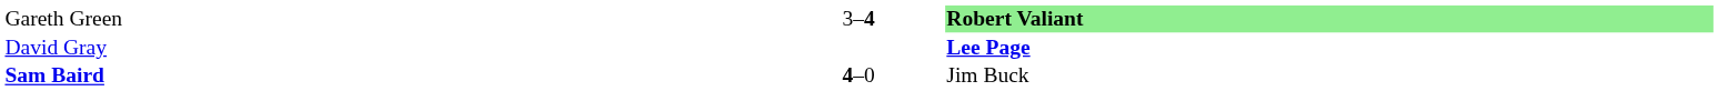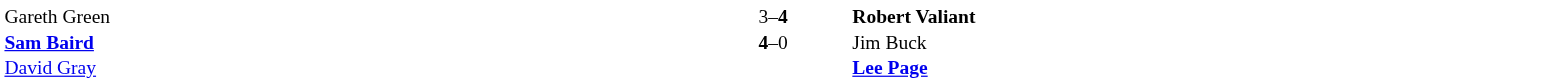Gareth Green | column 3: lightgreen background -> no background
rows swapped: David Gray <-> Sam Baird
